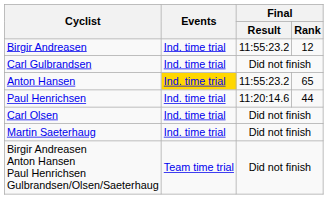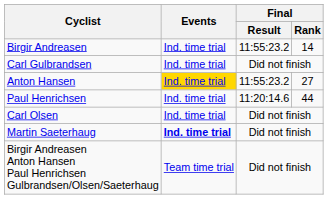Birgir Andreasen | Final / Rank: 12 -> 14
Anton Hansen | Final / Rank: 65 -> 27
Martin Saeterhaug | Events: normal -> bold
